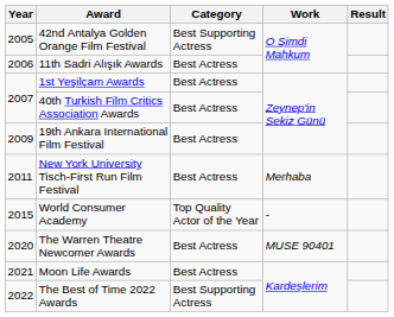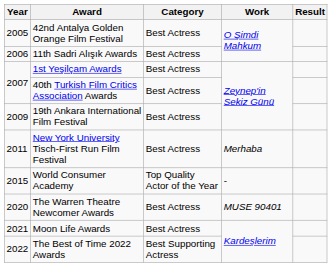42nd Antalya Golden Orange Film Festival | Category: Best Supporting Actress -> Best Actress
